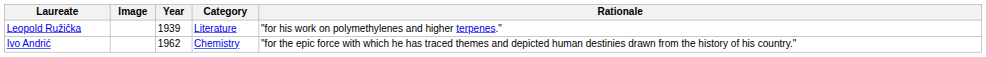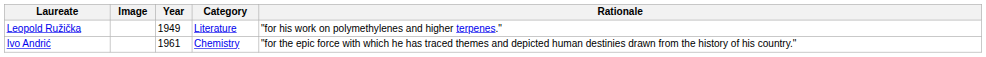Leopold Ružička | Year: 1939 -> 1949
Ivo Andrić | Year: 1962 -> 1961
